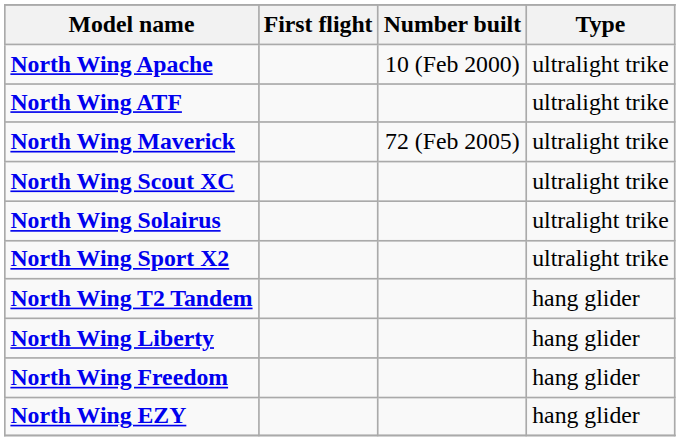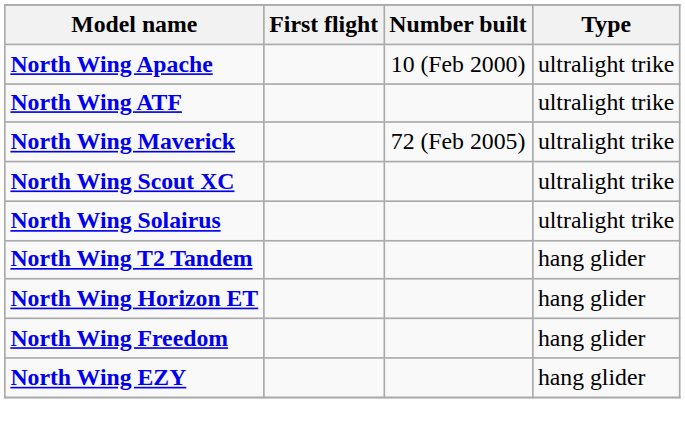- row: North Wing Sport X2 | ultralight trike
- row: North Wing Liberty | hang glider
+ row: North Wing Horizon ET | hang glider
